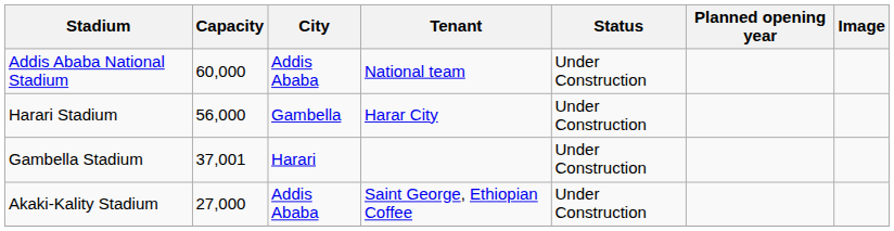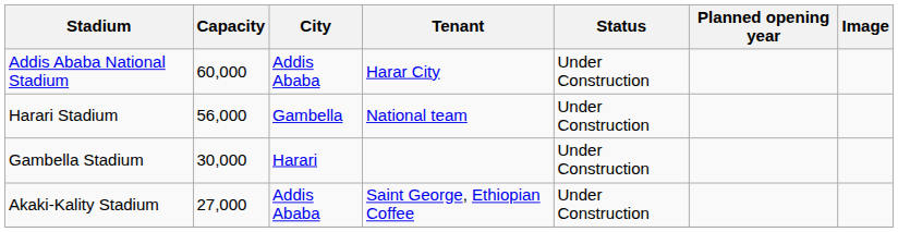Addis Ababa National Stadium | Tenant: National team -> Harar City
Harari Stadium | Tenant: Harar City -> National team
Gambella Stadium | Capacity: 37,001 -> 30,000
